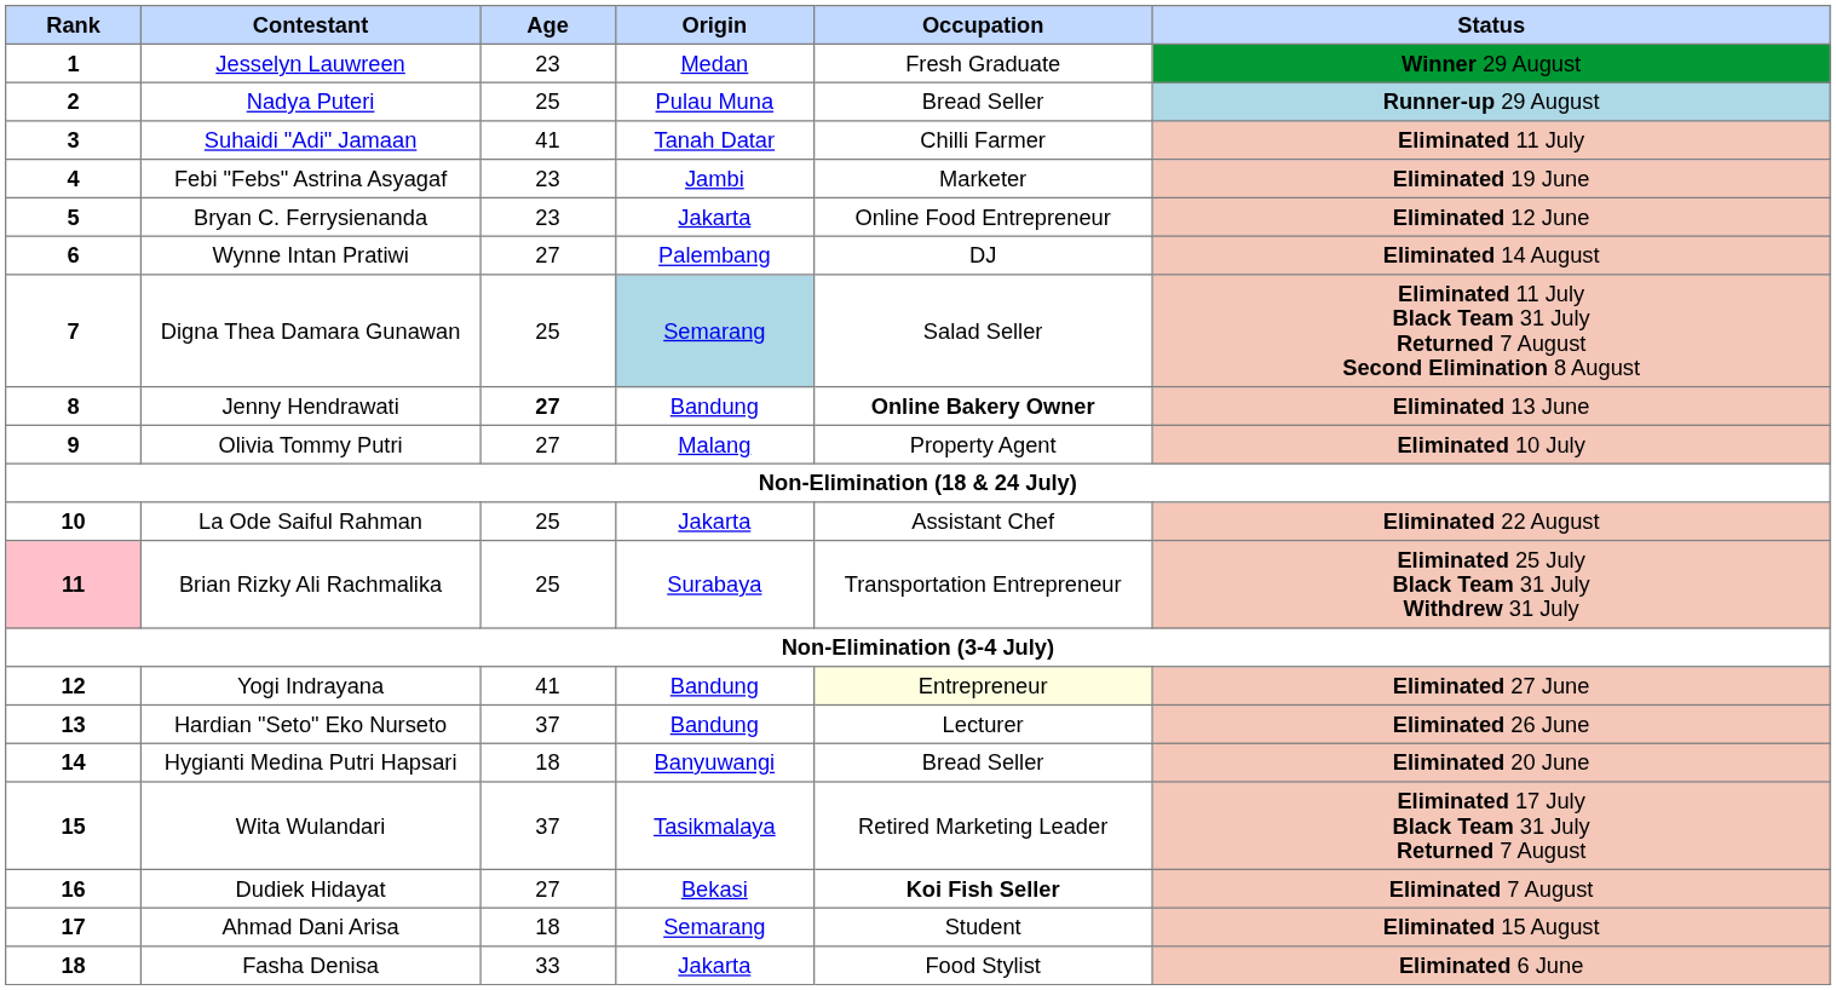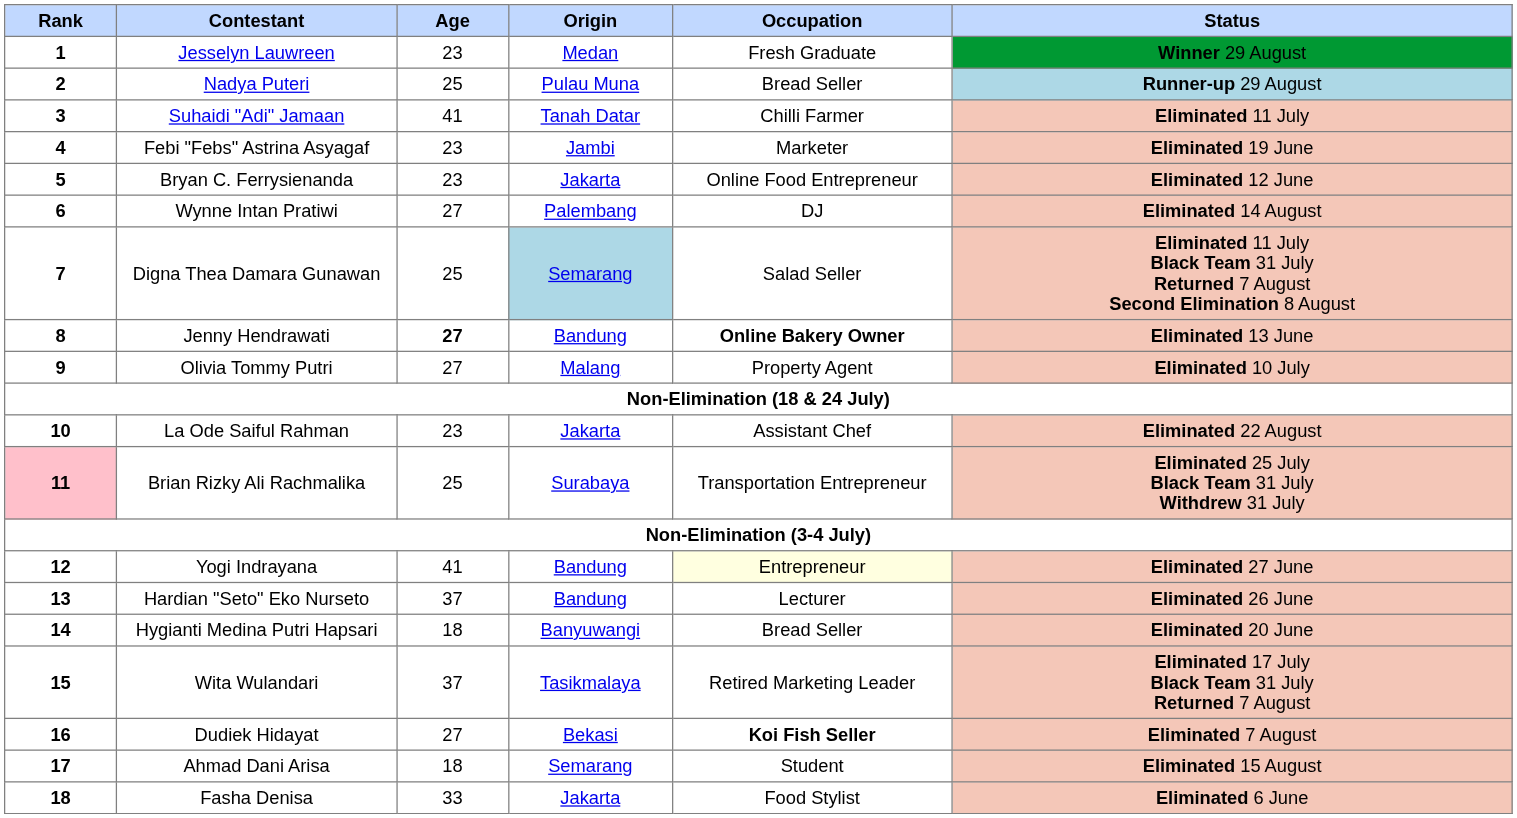La Ode Saiful Rahman | Age: 25 -> 23
